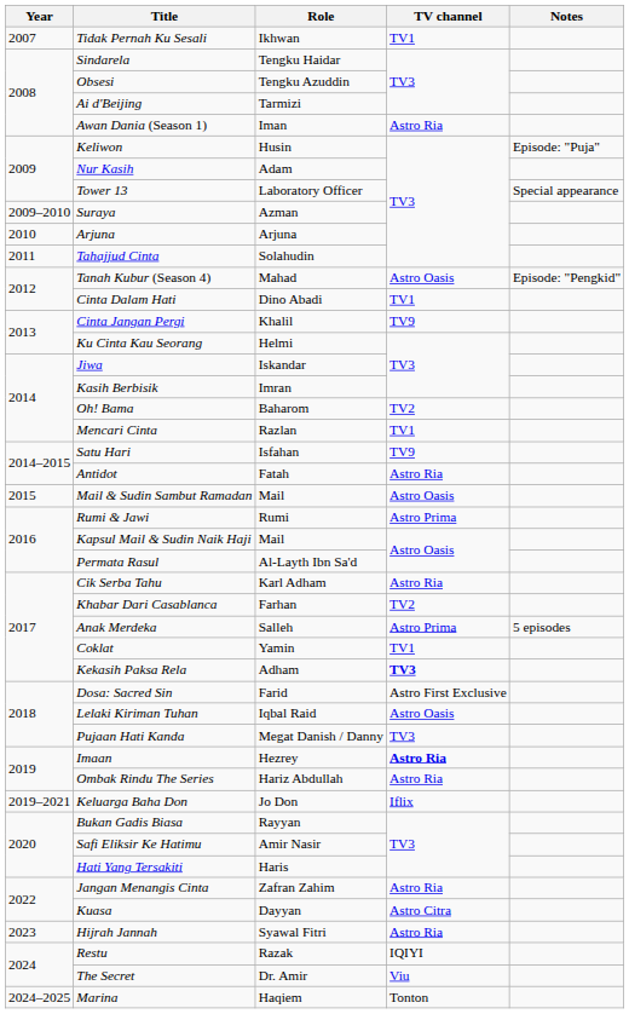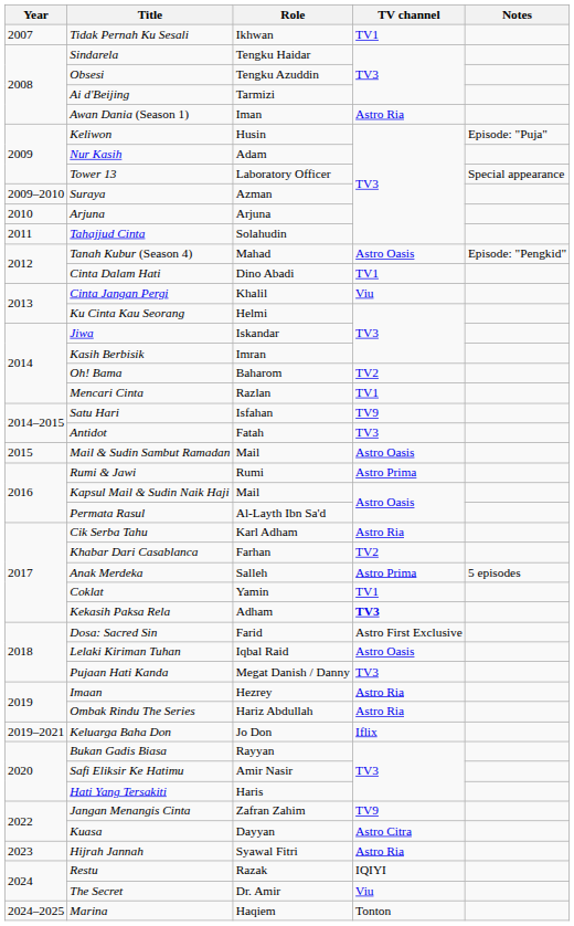Cinta Jangan Pergi | TV channel: TV9 -> Viu
Antidot | TV channel: Astro Ria -> TV3
Imaan | TV channel: bold -> normal
Jangan Menangis Cinta | TV channel: Astro Ria -> TV9
